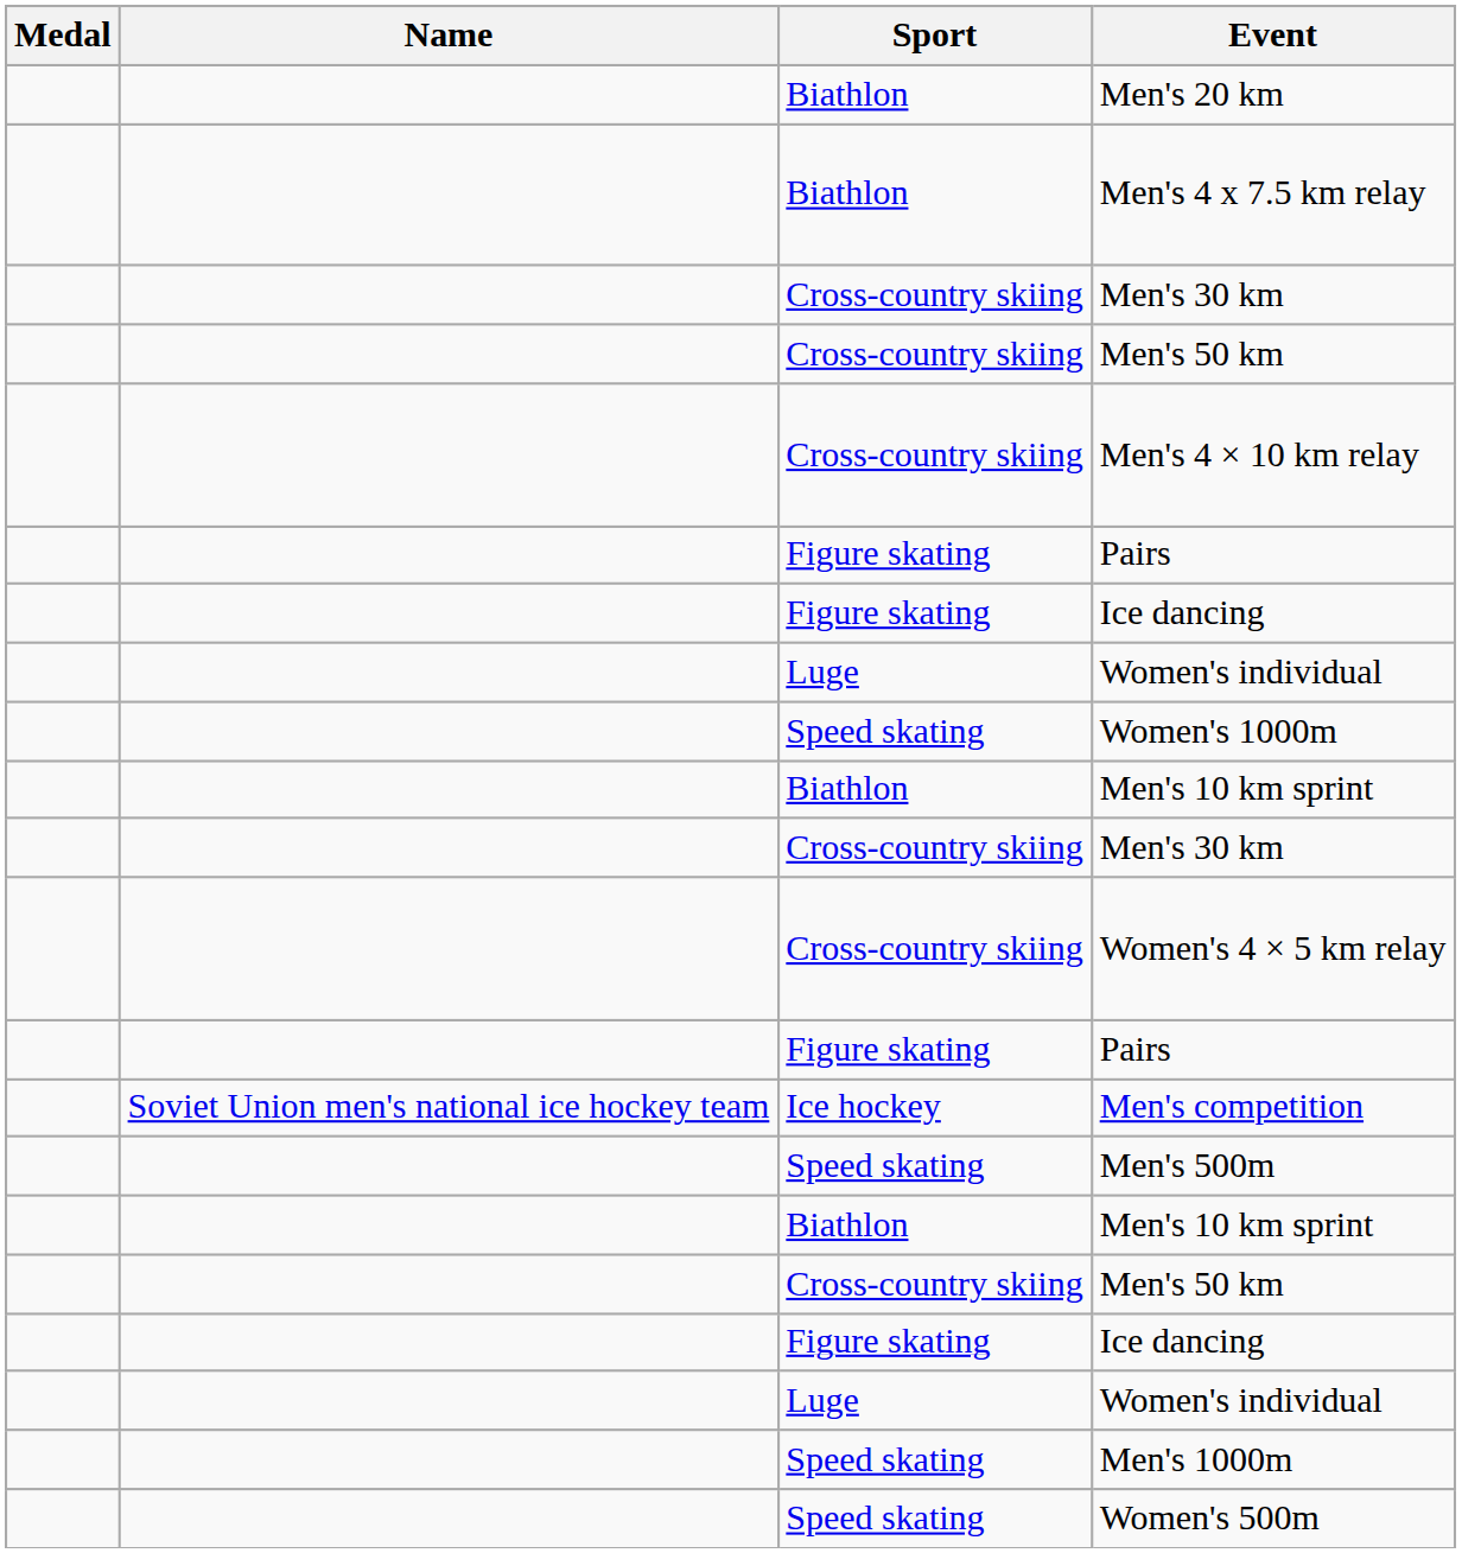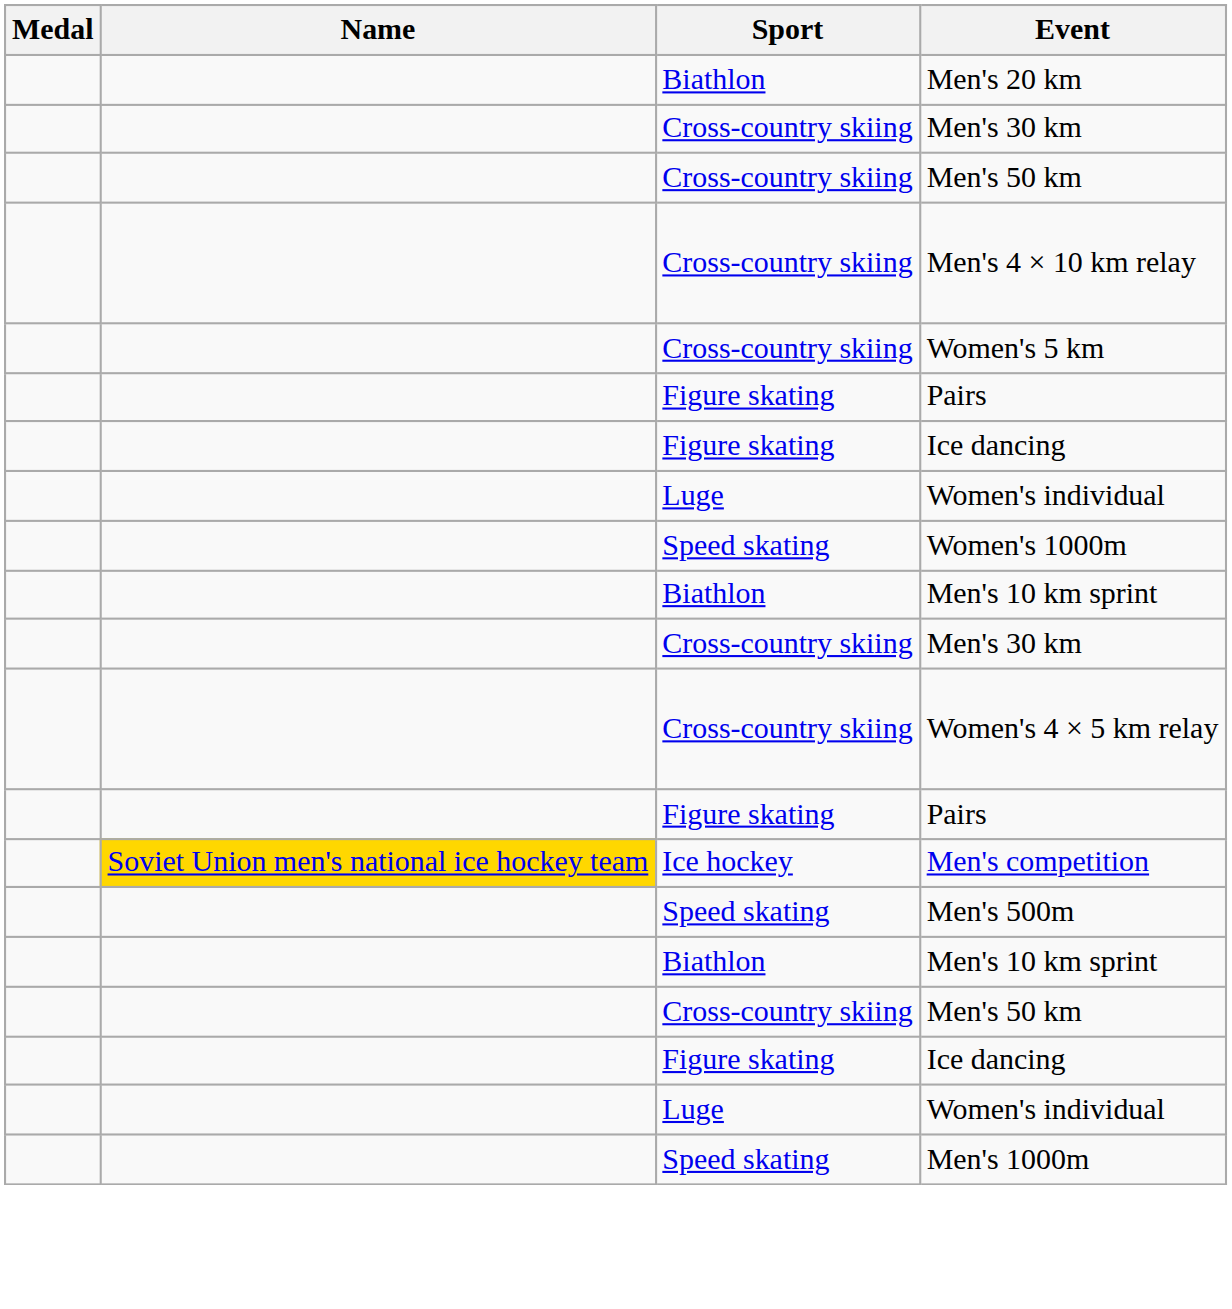- row: Biathlon | Men's 4 x 7.5 km relay
+ row: Cross-country skiing | Women's 5 km
Men's competition | Name: no background -> gold background
- row: Speed skating | Women's 500m
